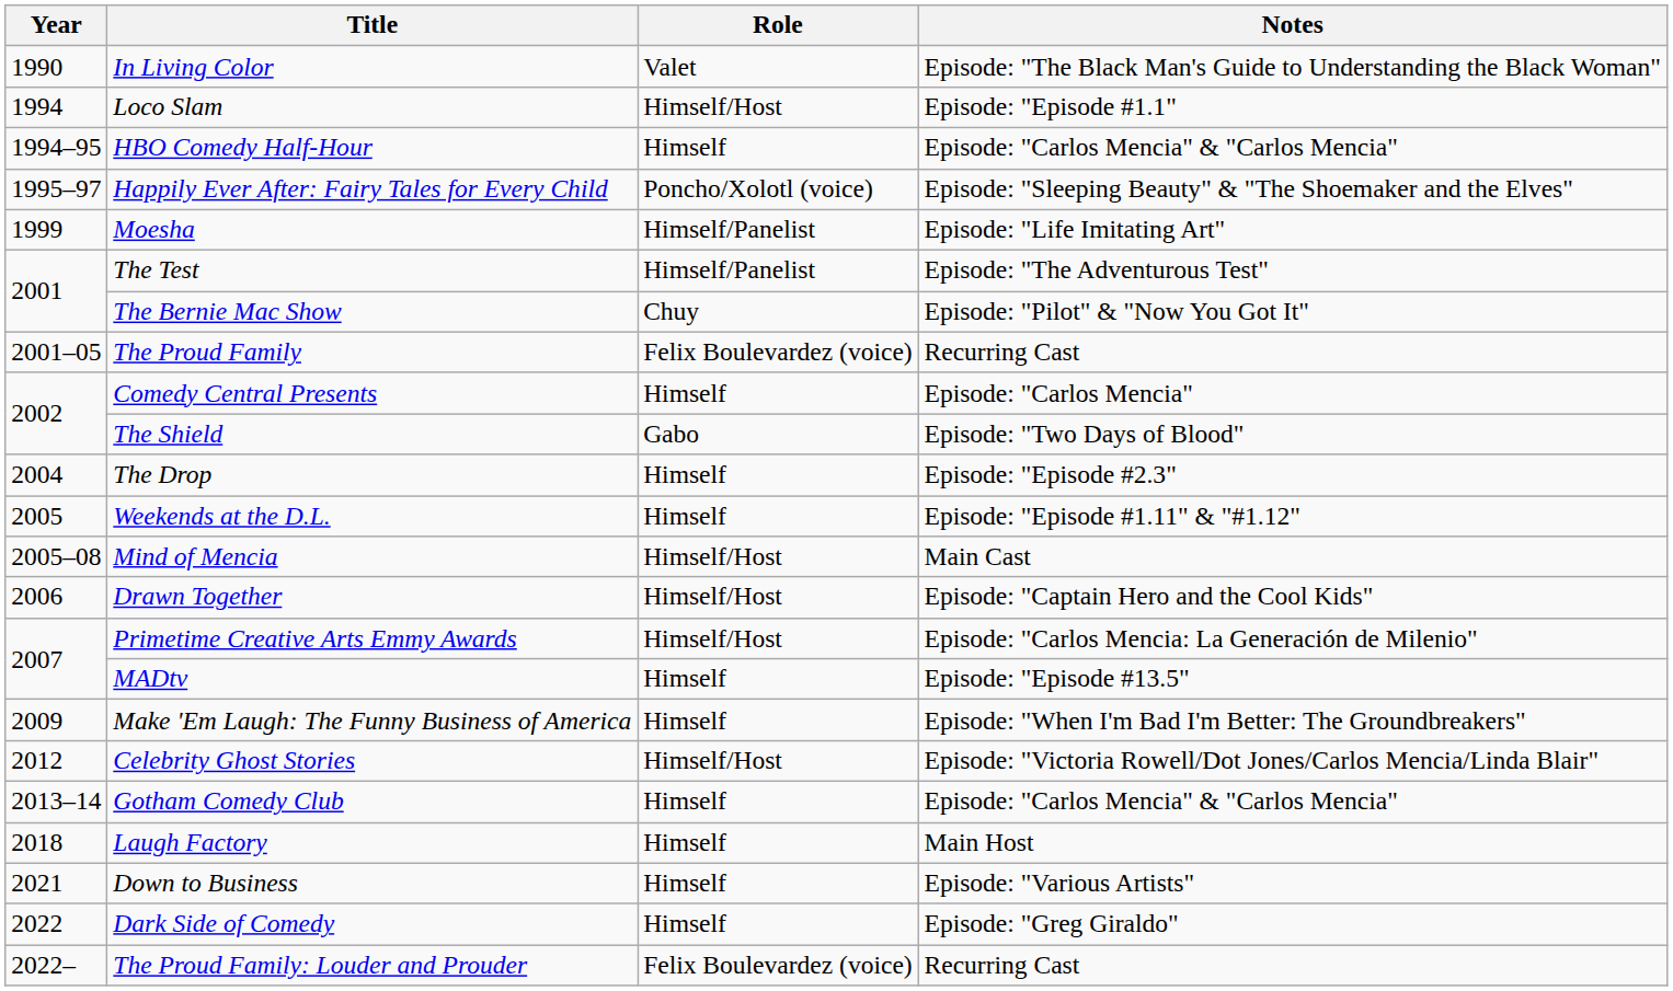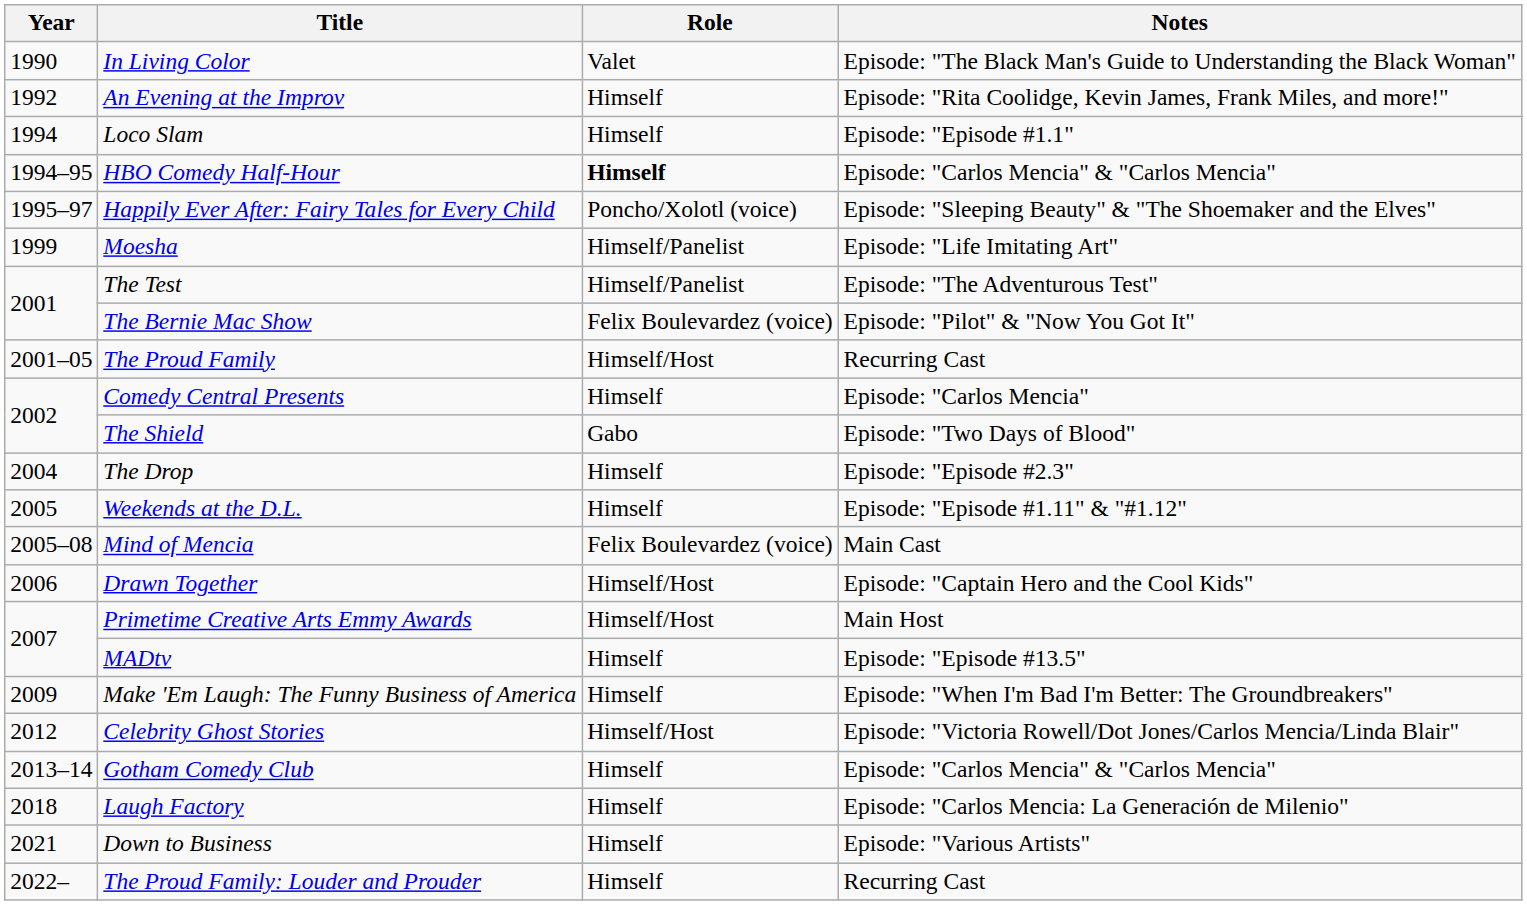+ row: 1992 | An Evening at the Improv | Himself | Episode: "Rita Coolidge, Kevin James, Frank Miles, and more!"
Loco Slam | Role: Himself/Host -> Himself
HBO Comedy Half-Hour | Role: normal -> bold
The Bernie Mac Show | Role: Chuy -> Felix Boulevardez (voice)
The Proud Family | Role: Felix Boulevardez (voice) -> Himself/Host
Mind of Mencia | Role: Himself/Host -> Felix Boulevardez (voice)
Primetime Creative Arts Emmy Awards | Notes: Episode: "Carlos Mencia: La Generación de Milenio" -> Main Host
Laugh Factory | Notes: Main Host -> Episode: "Carlos Mencia: La Generación de Milenio"
- row: 2022 | Dark Side of Comedy | Himself | Episode: "Greg Giraldo"
The Proud Family: Louder and Prouder | Role: Felix Boulevardez (voice) -> Himself
